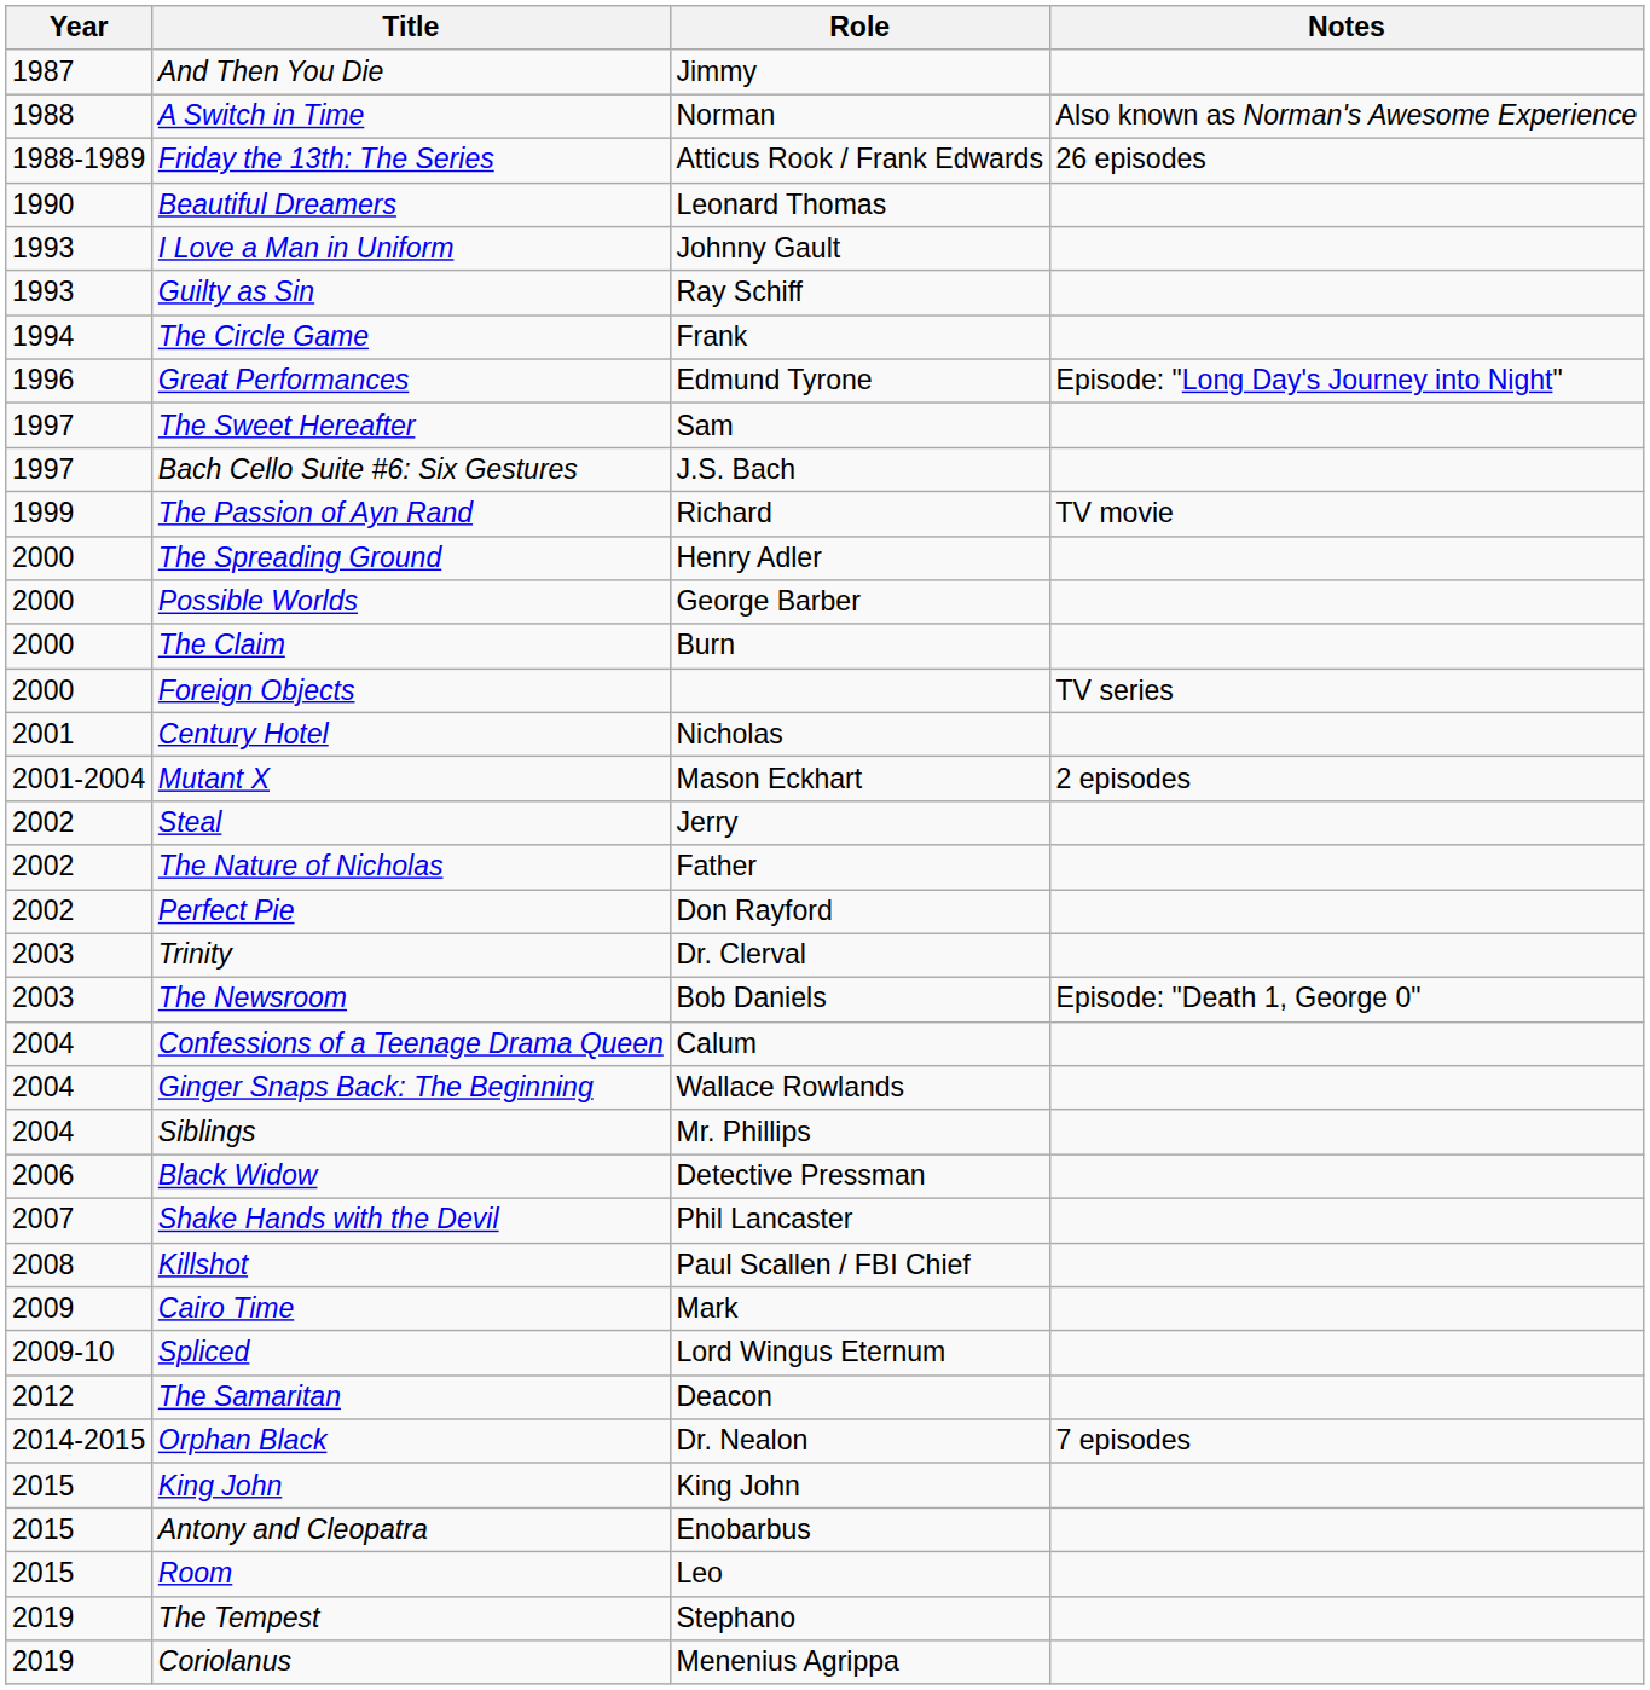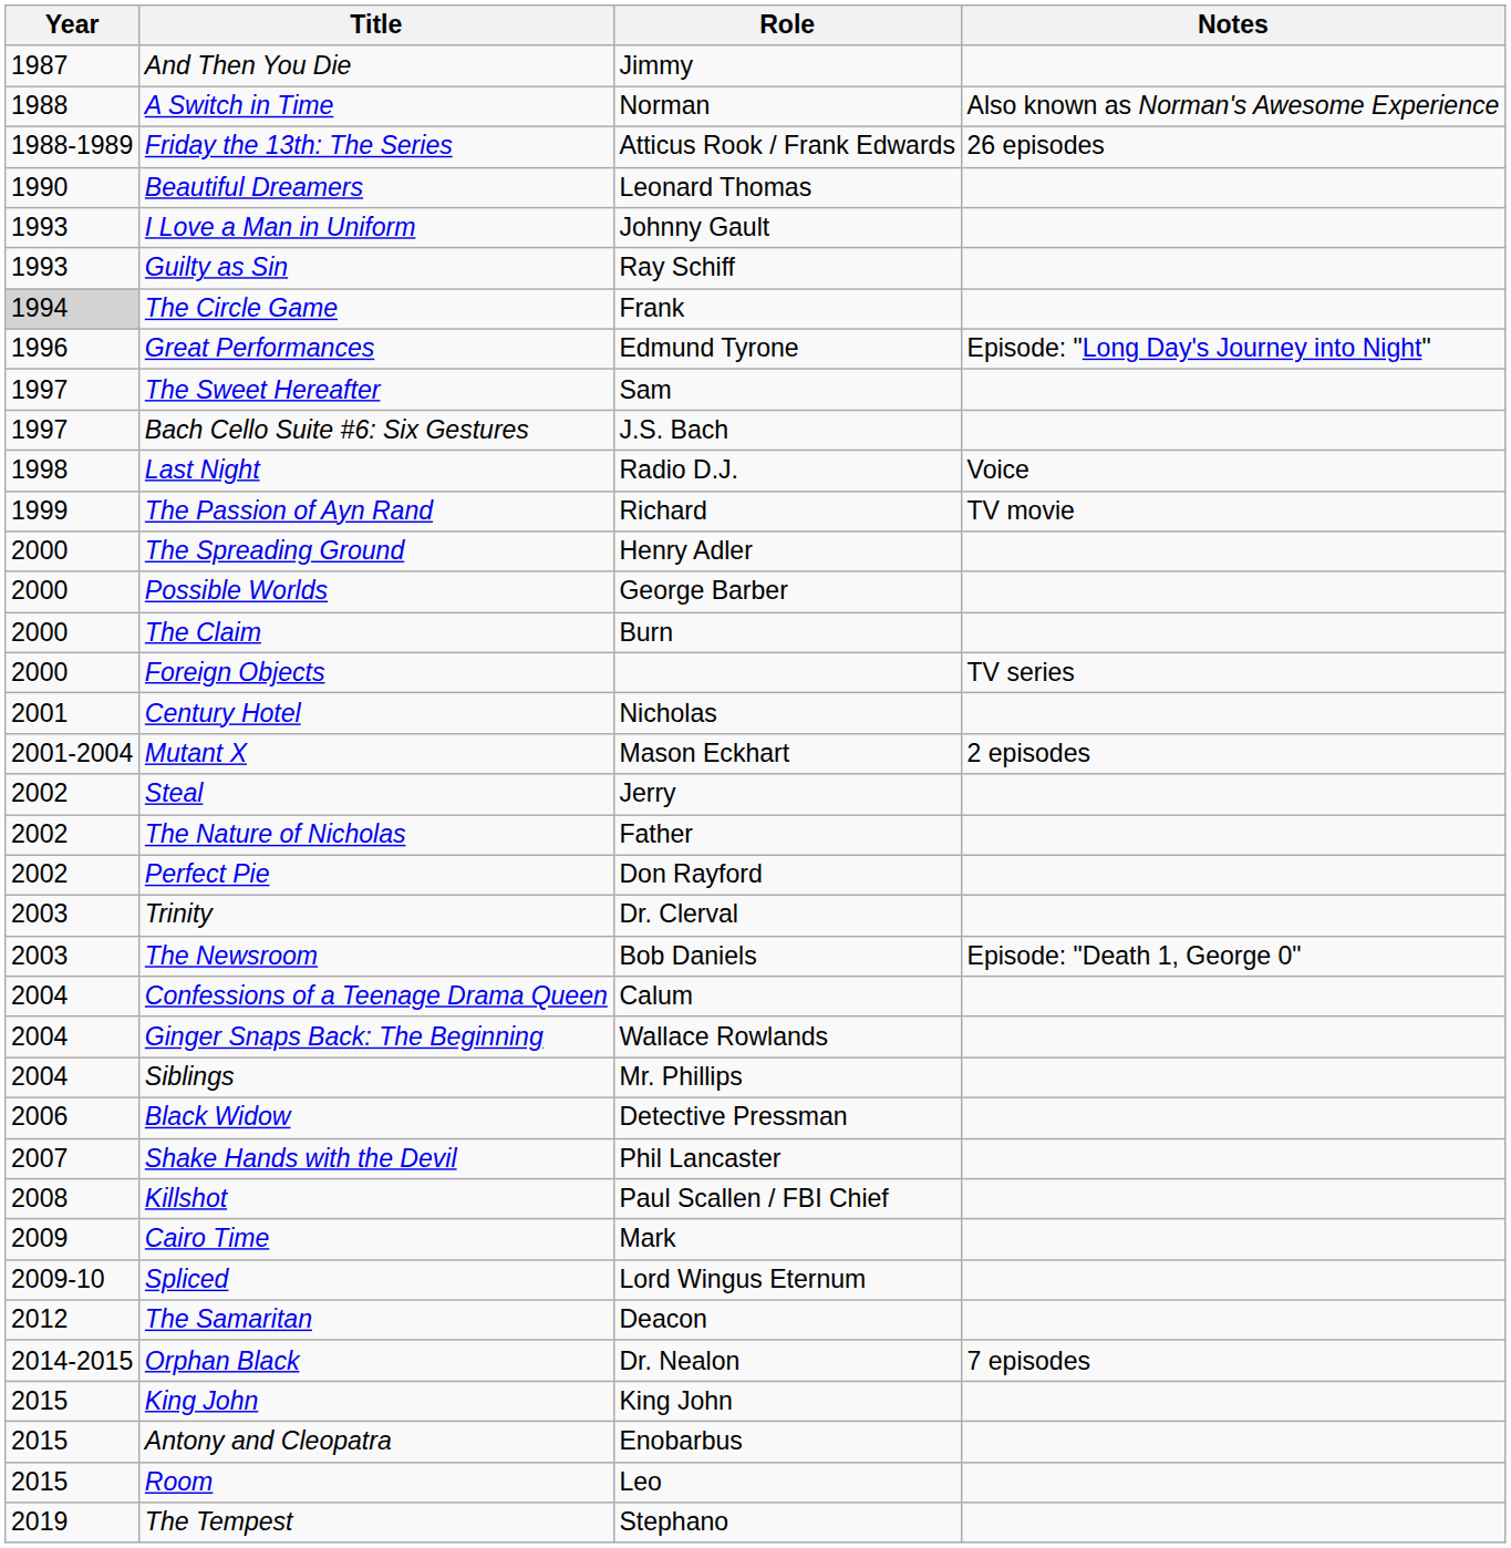The Circle Game | Year: no background -> lightgrey background
+ row: 1998 | Last Night | Radio D.J. | Voice
- row: 2019 | Coriolanus | Menenius Agrippa
